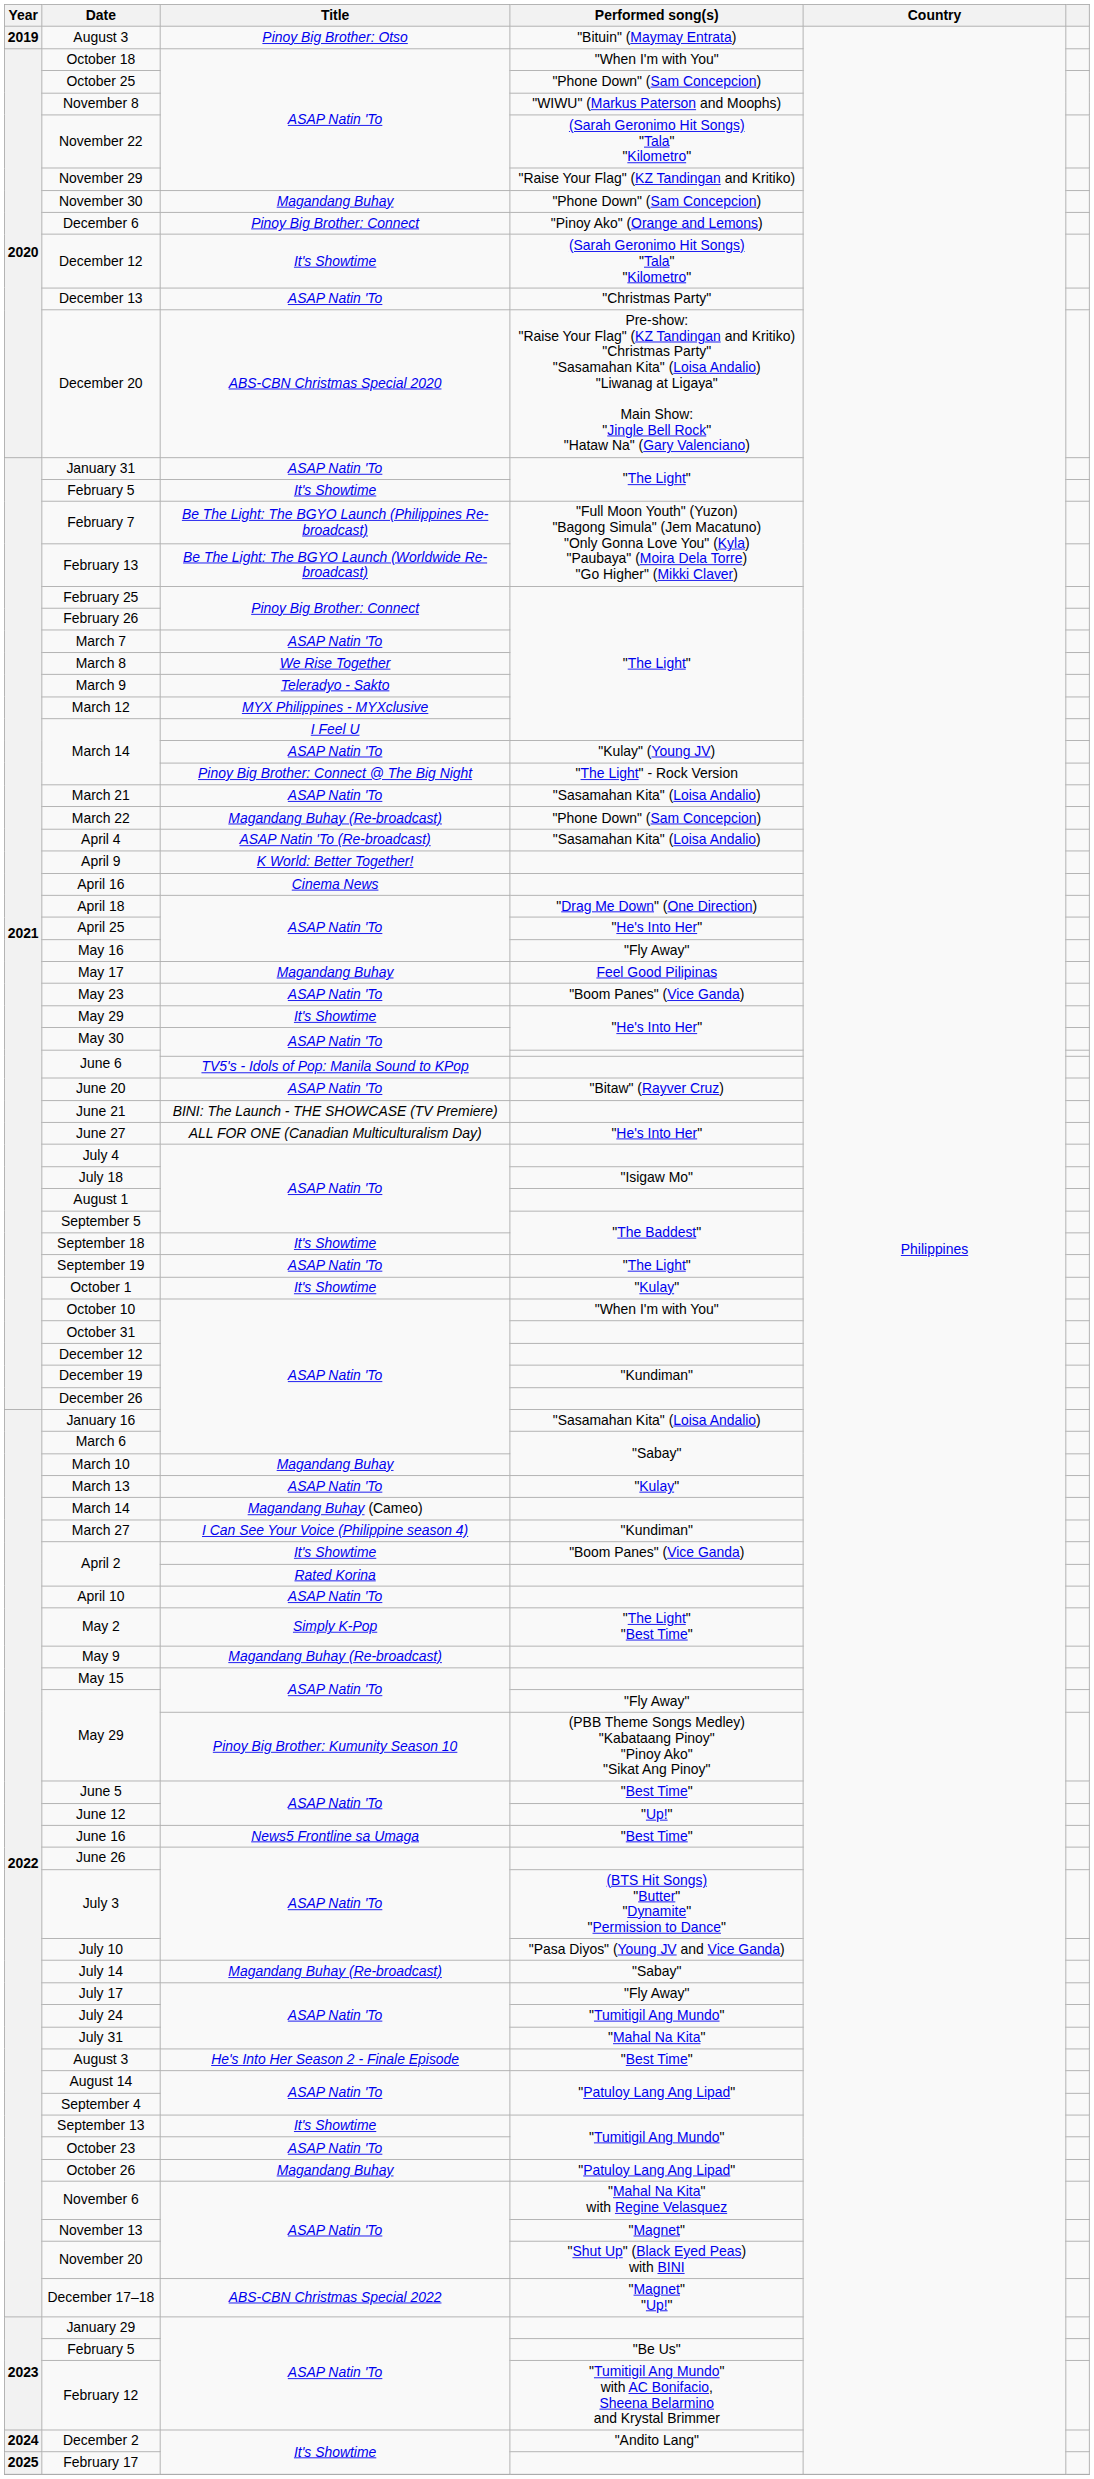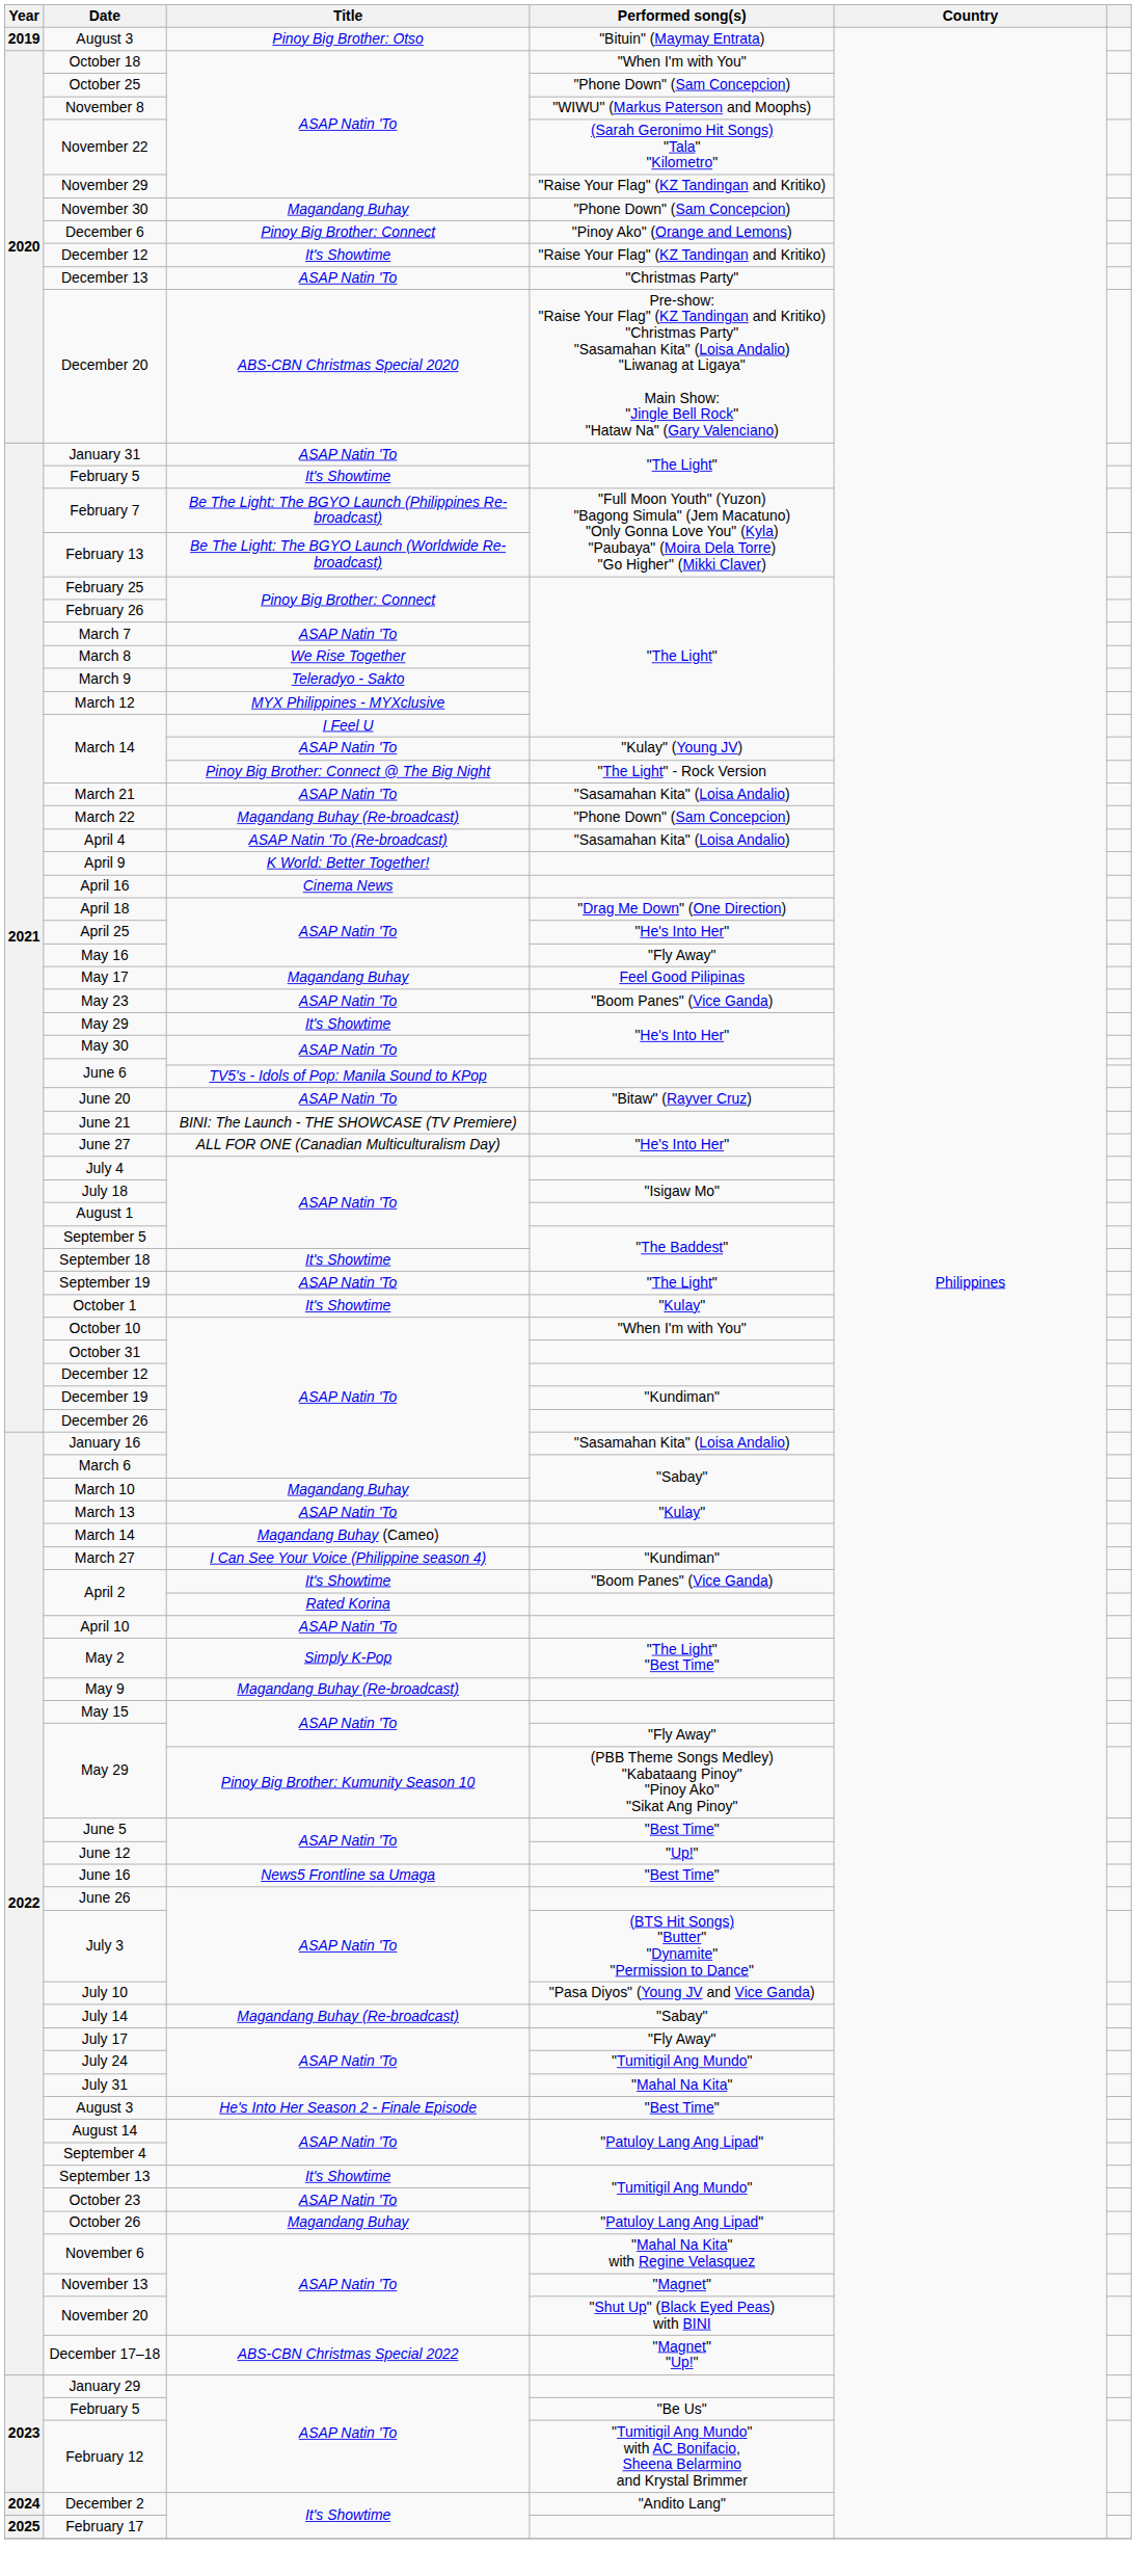December 12 / It's Showtime | Performed song(s): (Sarah Geronimo Hit Songs) "Tala" "Kilometro" -> "Raise Your Flag" (KZ Tandingan and Kritiko)
